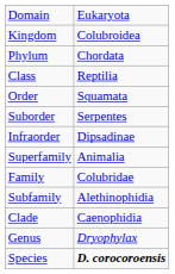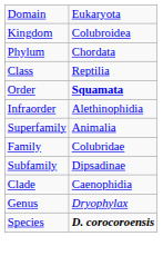Order | column 2: normal -> bold
- row: Suborder | Serpentes
Infraorder | column 2: Dipsadinae -> Alethinophidia
Subfamily | column 2: Alethinophidia -> Dipsadinae
